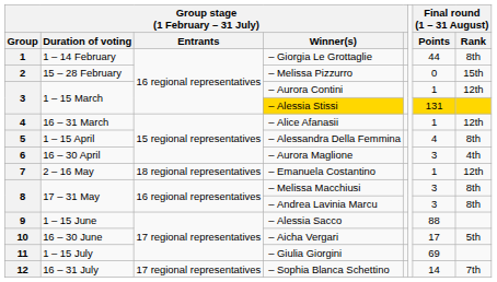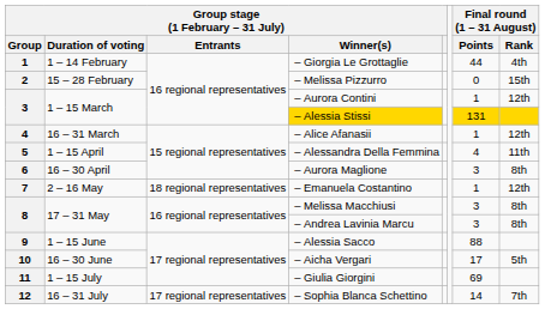– Giorgia Le Grottaglie | Final round (1 – 31 August) / Rank: 8th -> 4th
– Alessandra Della Femmina | Final round (1 – 31 August) / Rank: 8th -> 11th
– Aurora Maglione | Final round (1 – 31 August) / Rank: 4th -> 8th
